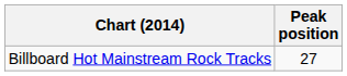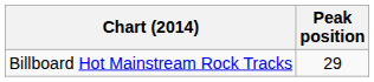Billboard Hot Mainstream Rock Tracks | Peak position: 27 -> 29
